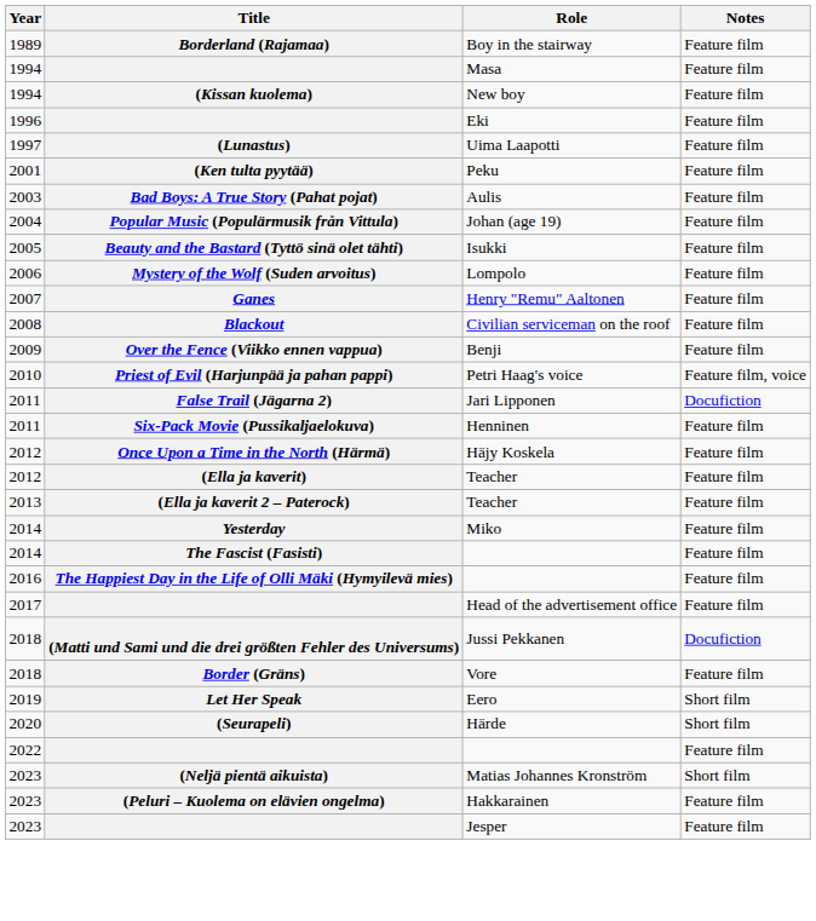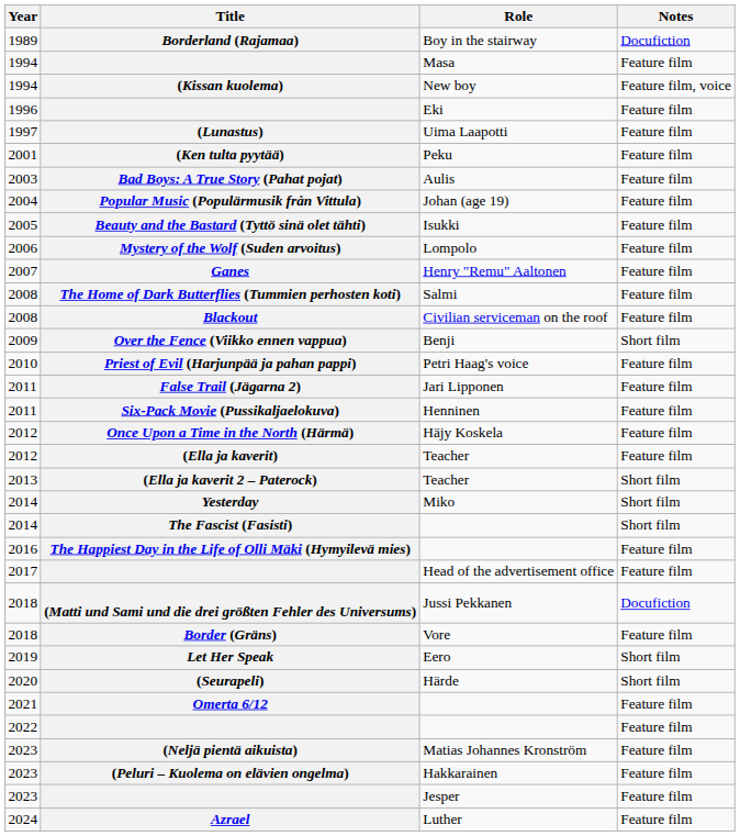Borderland (Rajamaa) | Notes: Feature film -> Docufiction
(Kissan kuolema) | Notes: Feature film -> Feature film, voice
+ row: 2008 | The Home of Dark Butterflies (Tummien perhosten koti) | Salmi | Feature film
Over the Fence (Viikko ennen vappua) | Notes: Feature film -> Short film
Priest of Evil (Harjunpää ja pahan pappi) | Notes: Feature film, voice -> Feature film
False Trail (Jägarna 2) | Notes: Docufiction -> Feature film
(Ella ja kaverit 2 – Paterock) | Notes: Feature film -> Short film
Yesterday | Notes: Feature film -> Short film
The Fascist (Fasisti) | Notes: Feature film -> Short film
+ row: 2021 | Omerta 6/12 | Feature film
(Neljä pientä aikuista) | Notes: Short film -> Feature film
+ row: 2024 | Azrael | Luther | Feature film
